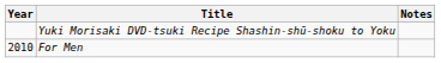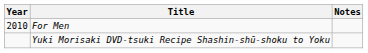rows swapped: For Men <-> Yuki Morisaki DVD-tsuki Recipe Shashin-shū-shoku to Yoku
